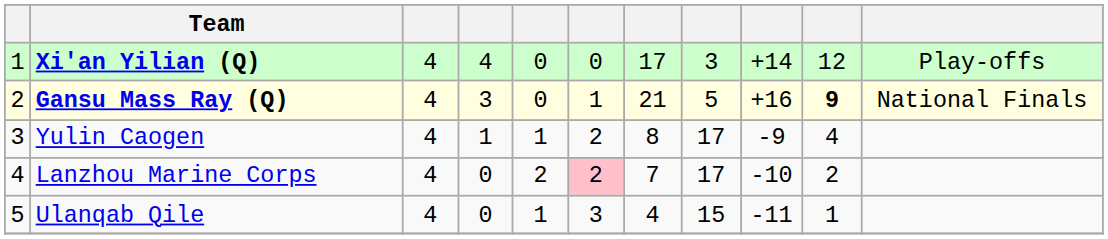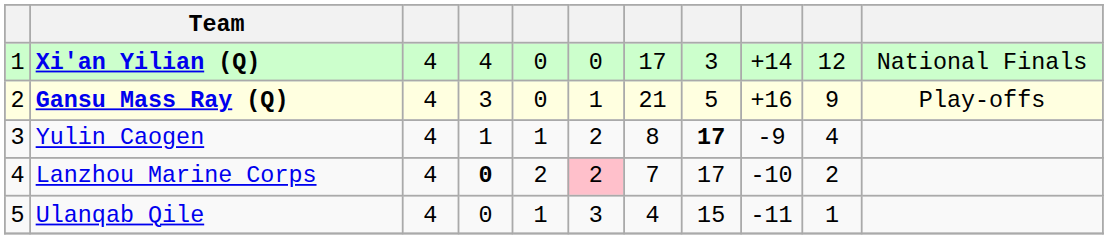Xi'an Yilian (Q) | column 11: Play-offs -> National Finals
Gansu Mass Ray (Q) | column 10: bold -> normal
Gansu Mass Ray (Q) | column 11: National Finals -> Play-offs
Yulin Caogen | column 8: normal -> bold
Lanzhou Marine Corps | column 4: normal -> bold
